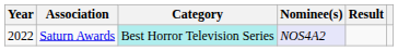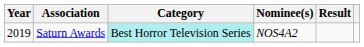Saturn Awards | Year: 2022 -> 2019
Saturn Awards | Nominee(s): lavender background -> no background
